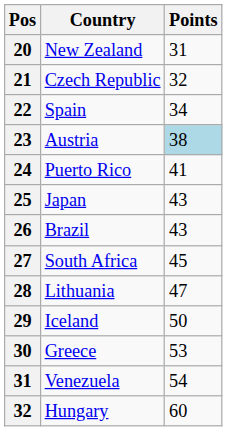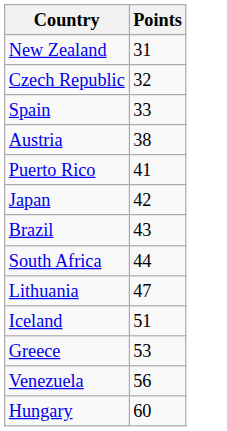- column: Pos | 20 | 21 | 22 | 23 | 24 | 25 | 26 | 27 | 28 | 29 | 30 | 31 | 32
Spain | Points: 34 -> 33
Austria | Points: lightblue background -> no background
Japan | Points: 43 -> 42
South Africa | Points: 45 -> 44
Iceland | Points: 50 -> 51
Venezuela | Points: 54 -> 56
